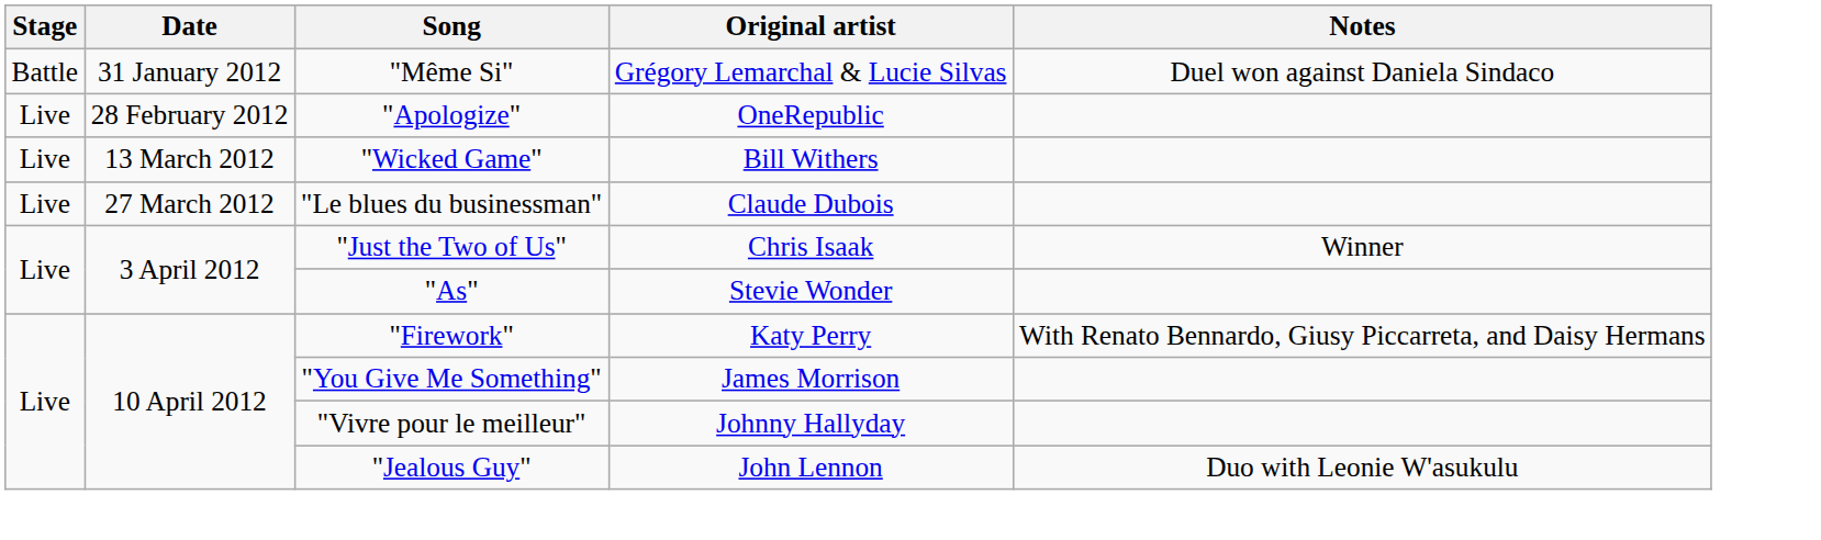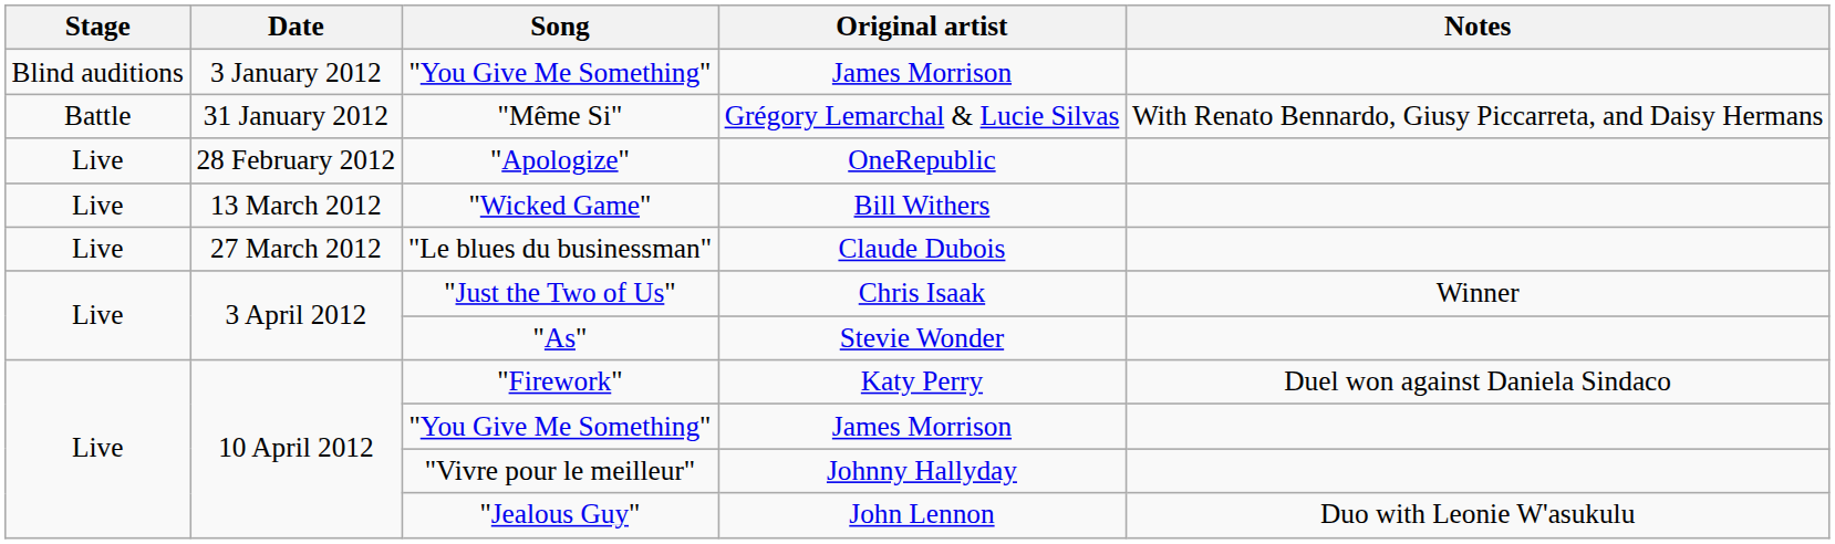+ row: Blind auditions | 3 January 2012 | "You Give Me Something" | James Morrison
"Même Si" | Notes: Duel won against Daniela Sindaco -> With Renato Bennardo, Giusy Piccarreta, and Daisy Hermans
"Firework" | Notes: With Renato Bennardo, Giusy Piccarreta, and Daisy Hermans -> Duel won against Daniela Sindaco
